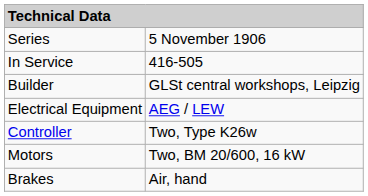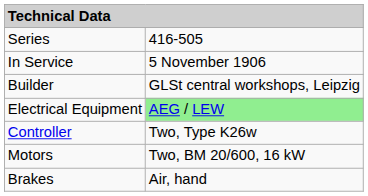Series | column 2: 5 November 1906 -> 416-505
In Service | column 2: 416-505 -> 5 November 1906
Electrical Equipment | column 2: no background -> lightgreen background
